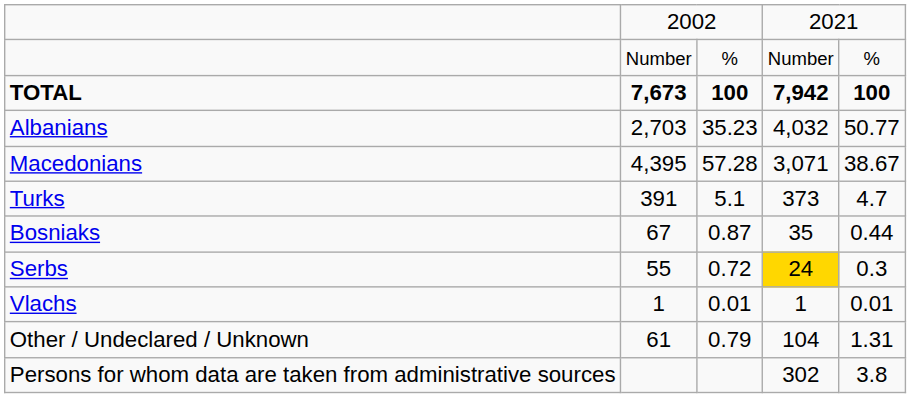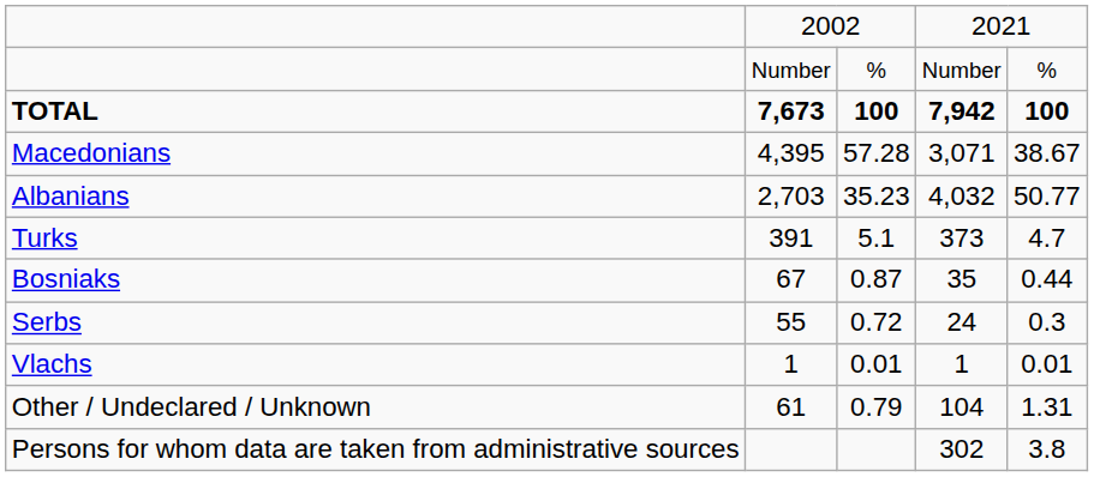rows swapped: Albanians <-> Macedonians
Serbs | column 4: gold background -> no background
